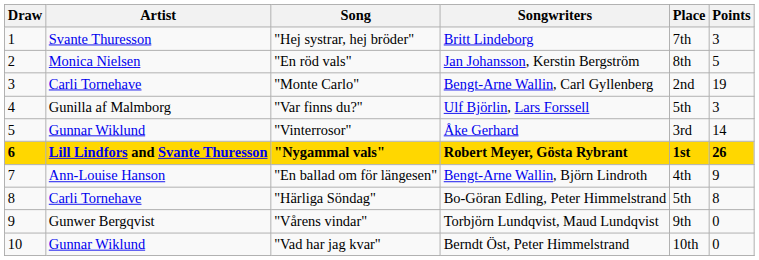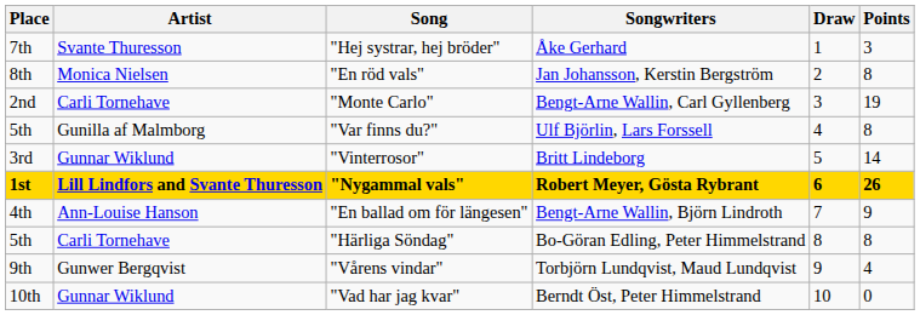columns swapped: Draw <-> Place
"Hej systrar, hej bröder" | Songwriters: Britt Lindeborg -> Åke Gerhard
"En röd vals" | Points: 5 -> 8
"Var finns du?" | Points: 3 -> 8
"Vinterrosor" | Songwriters: Åke Gerhard -> Britt Lindeborg
"Vårens vindar" | Points: 0 -> 4
